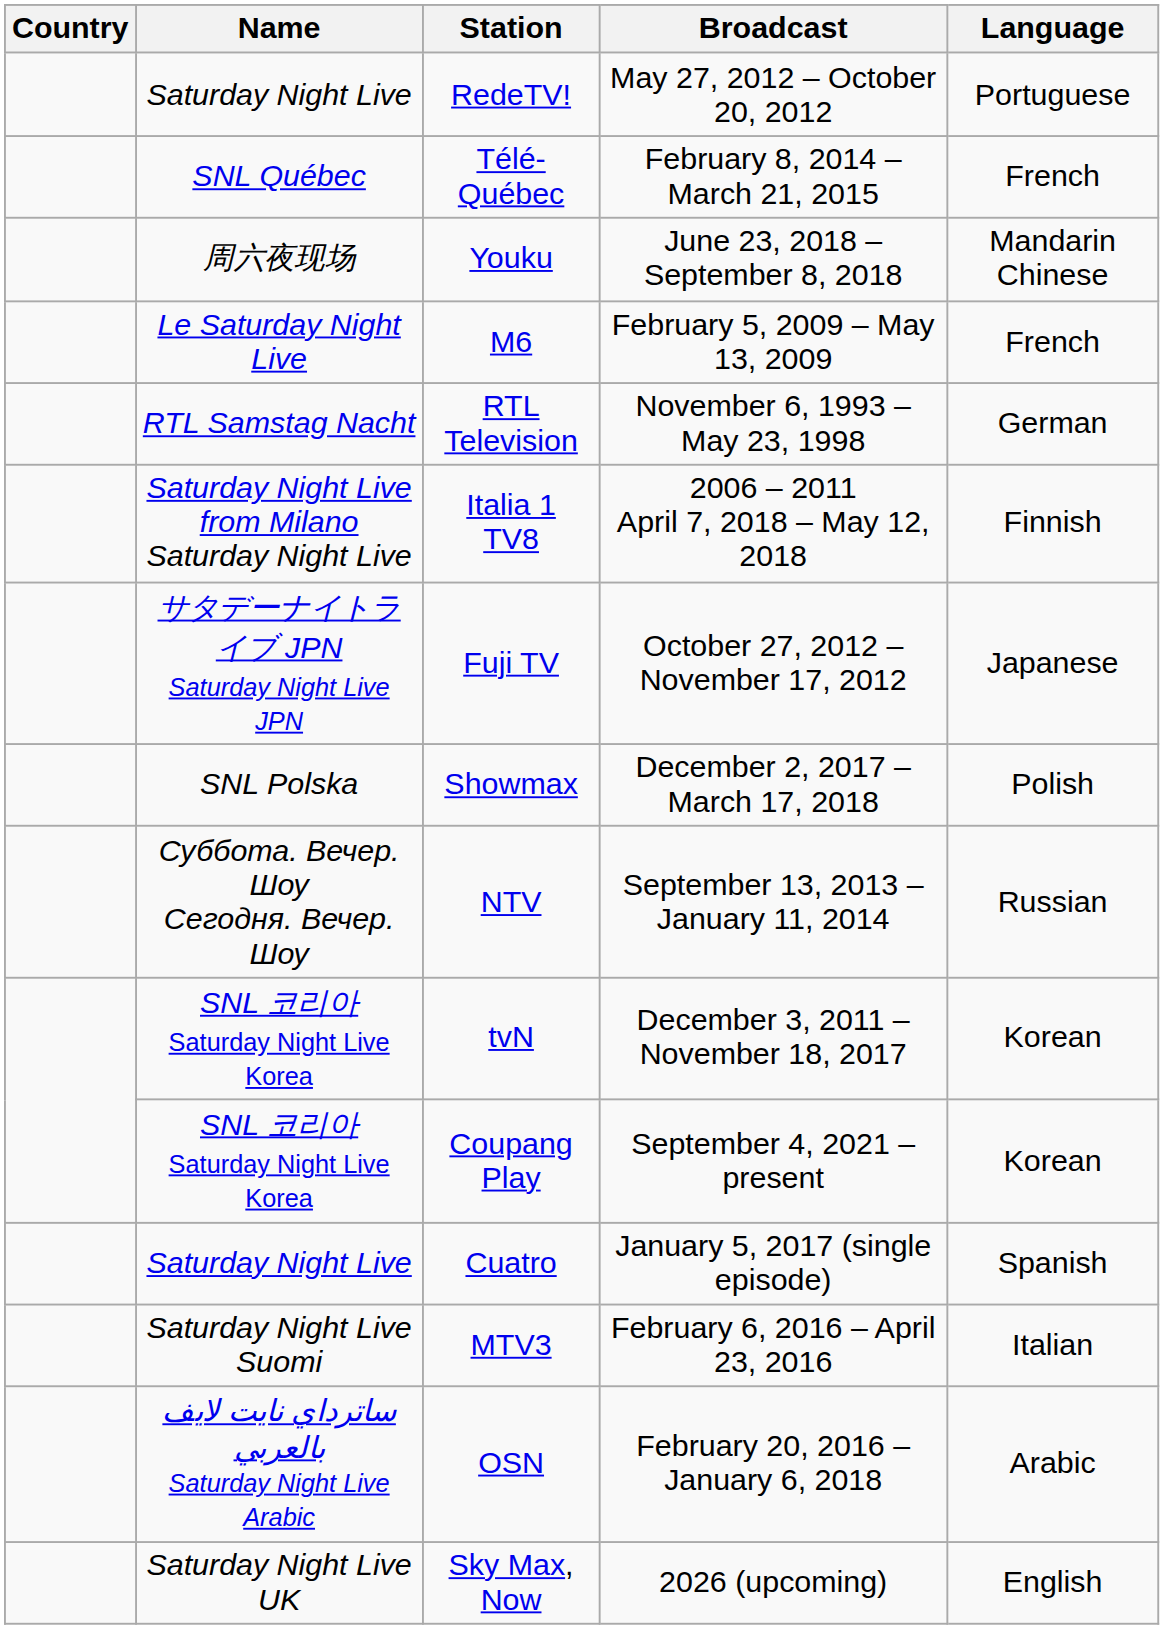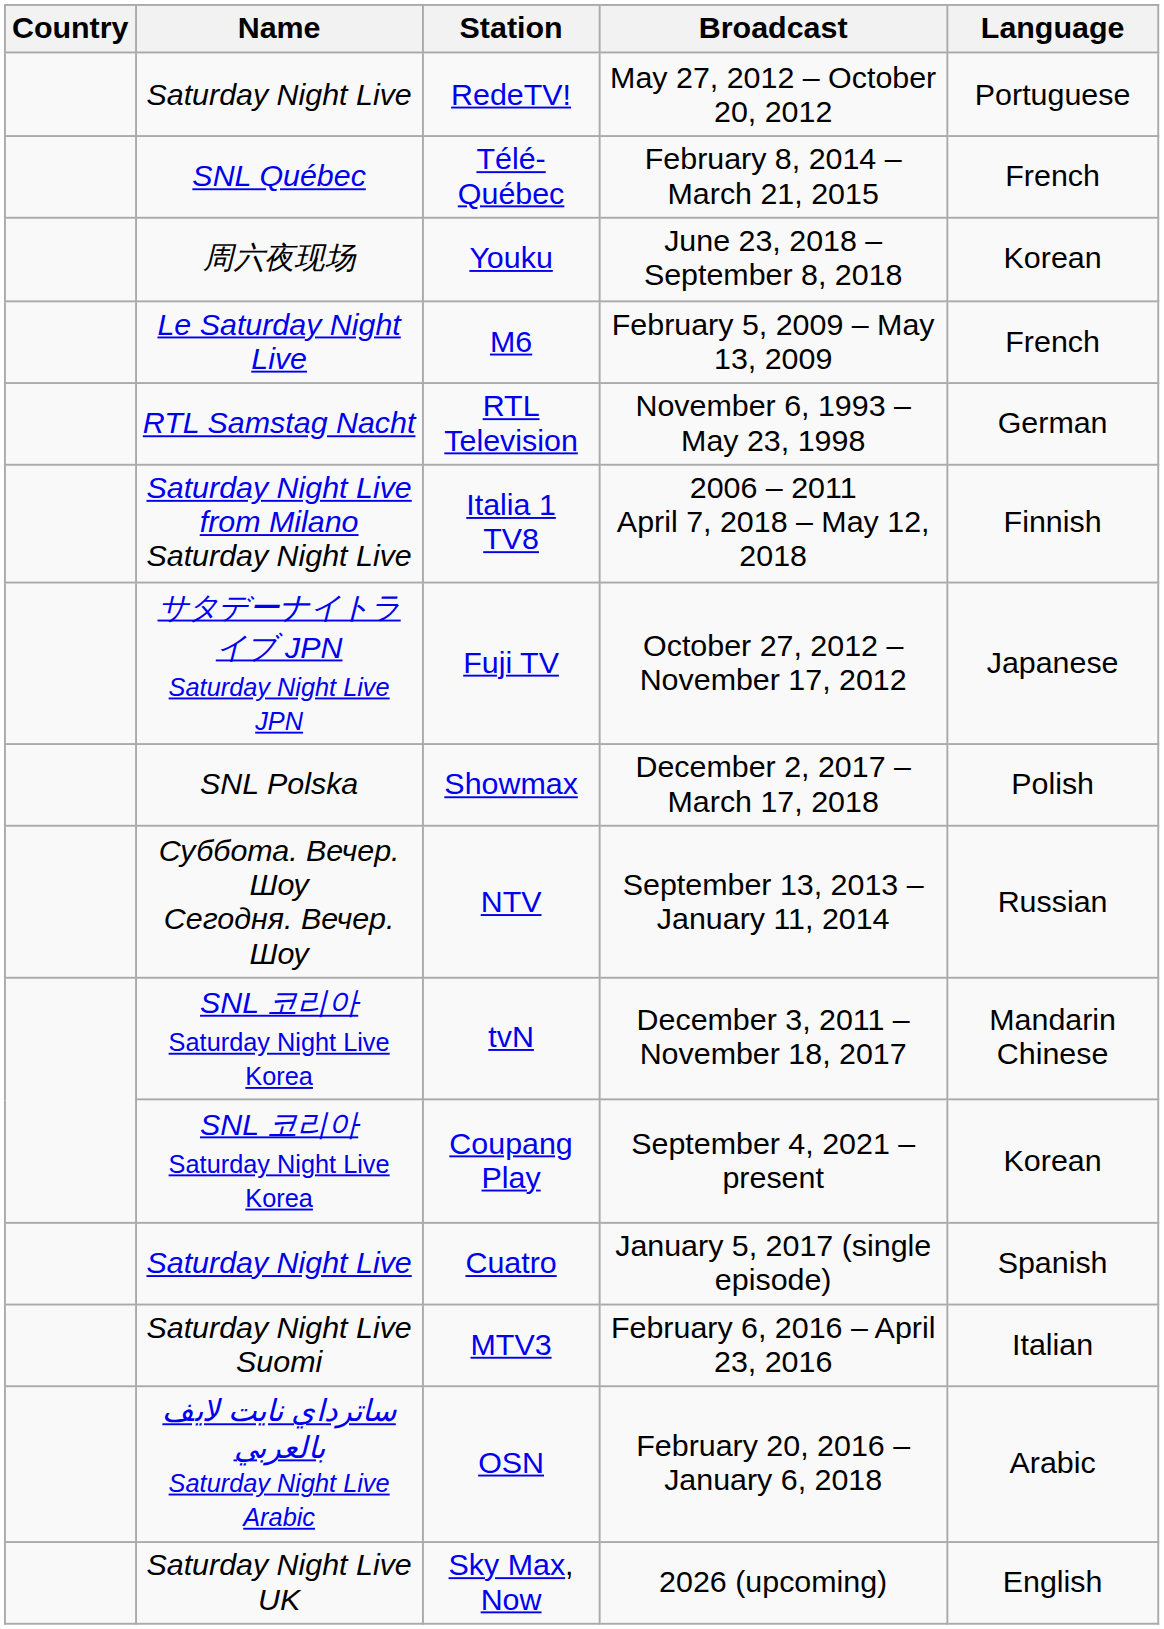Youku | Language: Mandarin Chinese -> Korean
tvN | Language: Korean -> Mandarin Chinese
